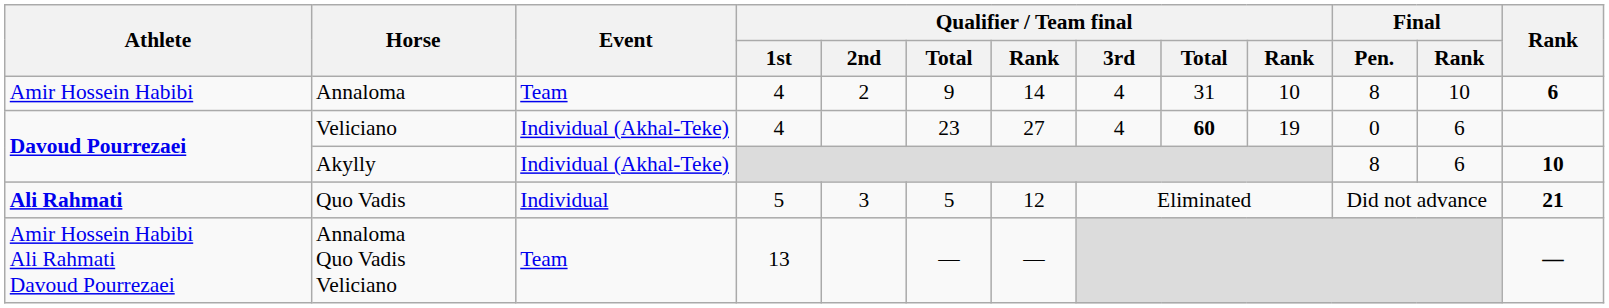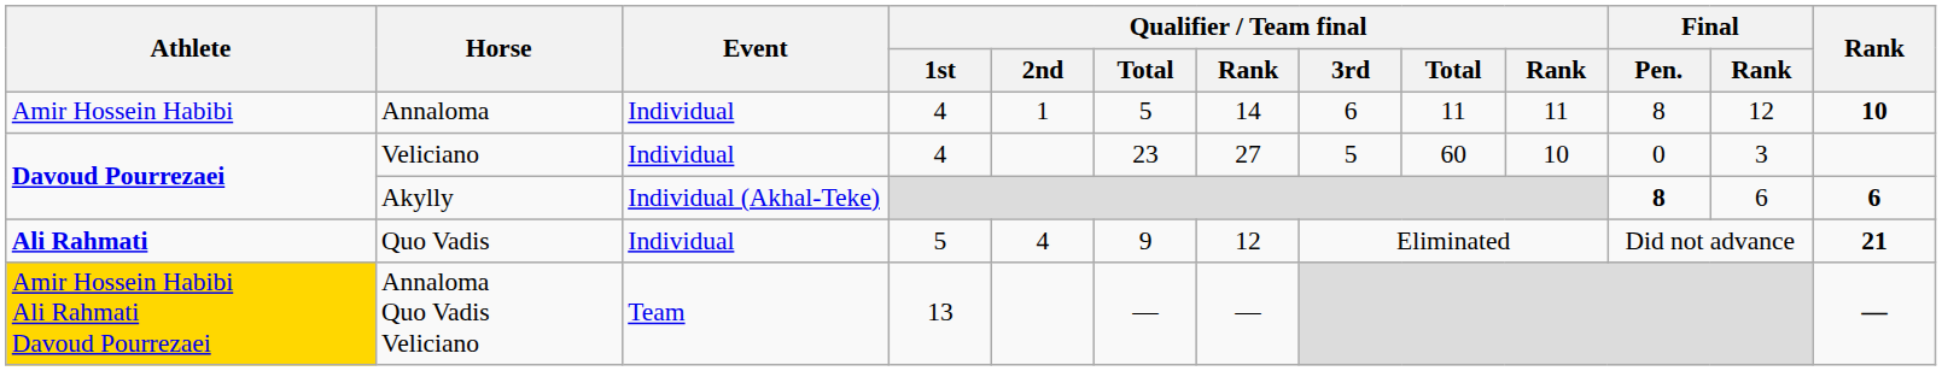Annaloma | Event: Team -> Individual
Annaloma | Qualifier / Team final / 2nd: 2 -> 1
Annaloma | column 6: 9 -> 5
Annaloma | Qualifier / Team final / 3rd: 4 -> 6
Annaloma | column 9: 31 -> 11
Annaloma | column 10: 10 -> 11
Annaloma | Final / Rank: 10 -> 12
Annaloma | Rank: 6 -> 10
Veliciano | Event: Individual (Akhal-Teke) -> Individual
Veliciano | Qualifier / Team final / 3rd: 4 -> 5
Veliciano | column 9: bold -> normal
Veliciano | column 10: 19 -> 10
Veliciano | Final / Rank: 6 -> 3
Akylly | Final / Pen.: normal -> bold
Akylly | Rank: 10 -> 6
Quo Vadis | Qualifier / Team final / 2nd: 3 -> 4
Quo Vadis | column 6: 5 -> 9
Annaloma Quo Vadis Veliciano | Athlete: no background -> gold background
